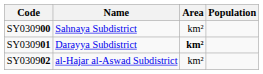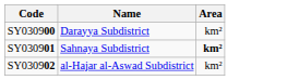- column: Population
SY030900 | Name: Sahnaya Subdistrict -> Darayya Subdistrict
SY030901 | Name: Darayya Subdistrict -> Sahnaya Subdistrict
